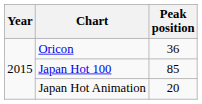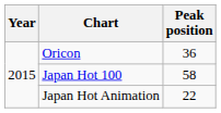Japan Hot 100 | Peak position: 85 -> 58
Japan Hot Animation | Peak position: 20 -> 22
